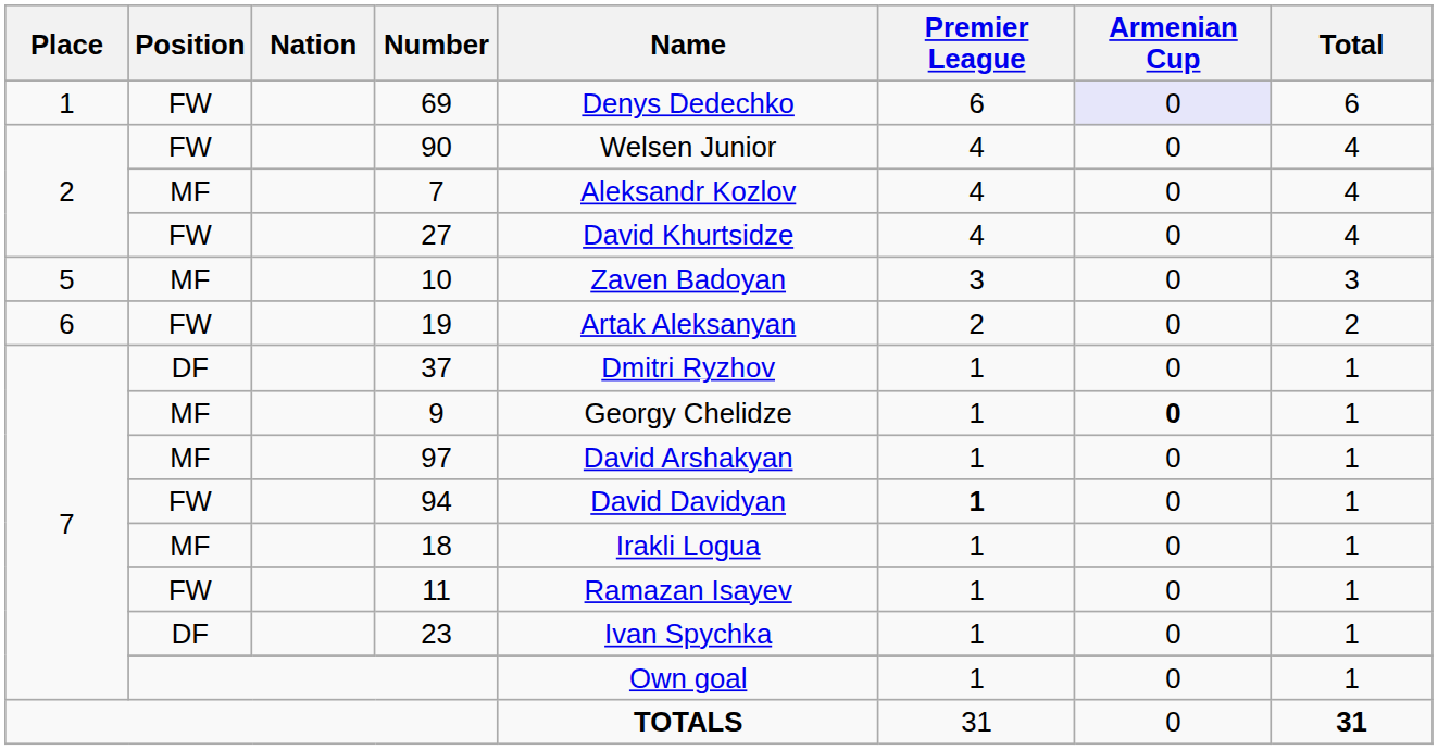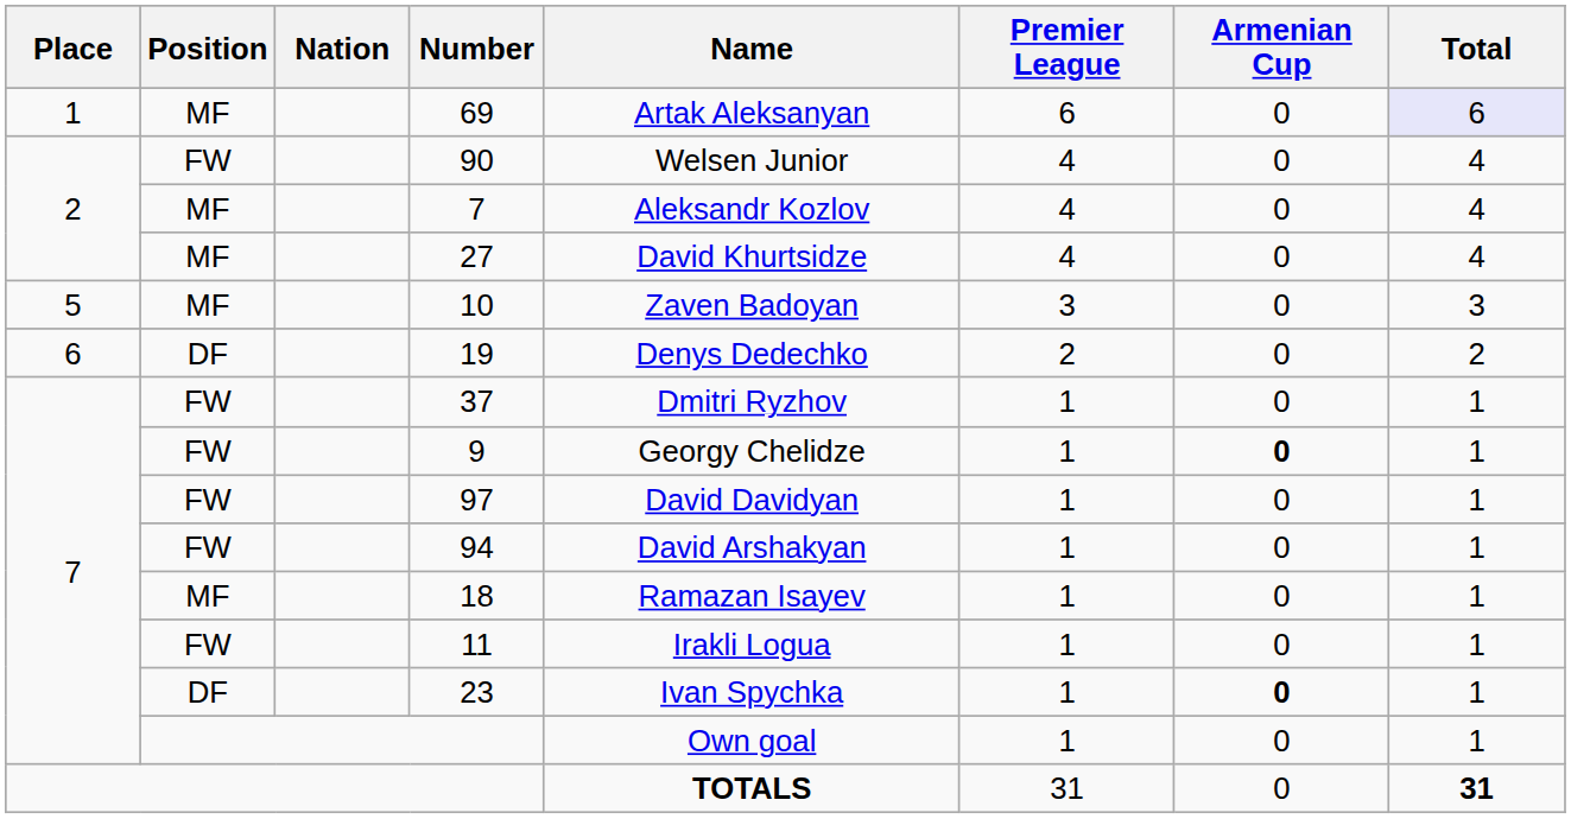69 | Position: FW -> MF
69 | Name: Denys Dedechko -> Artak Aleksanyan
69 | Armenian Cup: lavender background -> no background
69 | Total: no background -> lavender background
27 | Position: FW -> MF
19 | Position: FW -> DF
19 | Name: Artak Aleksanyan -> Denys Dedechko
37 | Position: DF -> FW
9 | Position: MF -> FW
97 | Position: MF -> FW
97 | Name: David Arshakyan -> David Davidyan
94 | Name: David Davidyan -> David Arshakyan
94 | Premier League: bold -> normal
18 | Name: Irakli Logua -> Ramazan Isayev
11 | Name: Ramazan Isayev -> Irakli Logua
23 | Armenian Cup: normal -> bold
